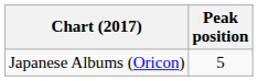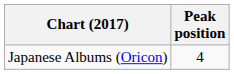Japanese Albums (Oricon) | Peak position: 5 -> 4
